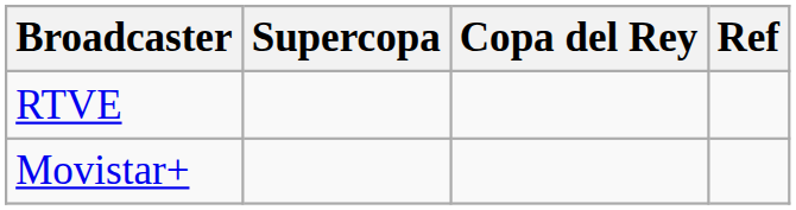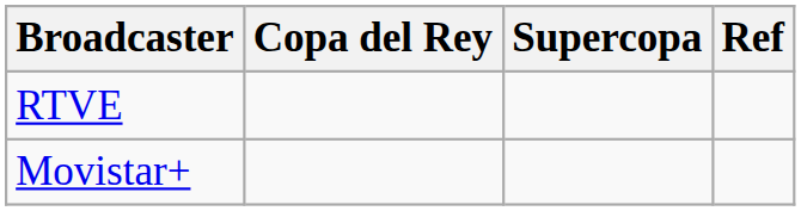columns swapped: Copa del Rey <-> Supercopa
